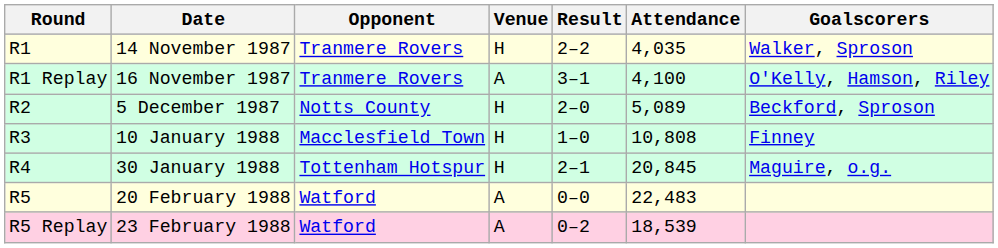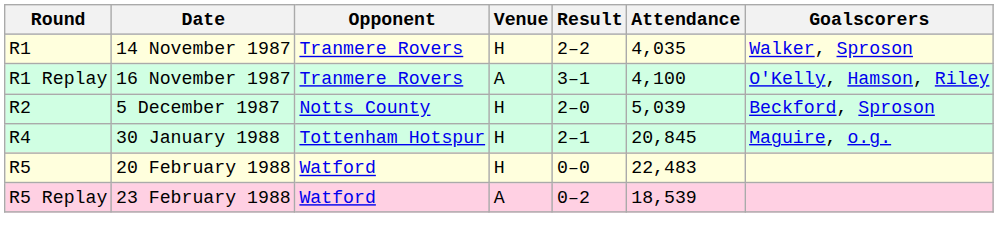5 December 1987 | Attendance: 5,089 -> 5,039
- row: R3 | 10 January 1988 | Macclesfield Town | H | 1–0 | 10,808 | Finney
20 February 1988 | Venue: A -> H
